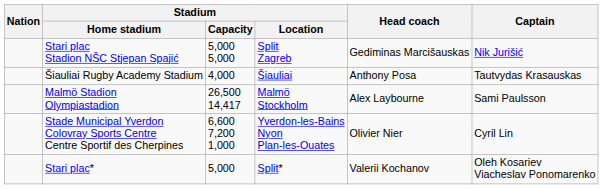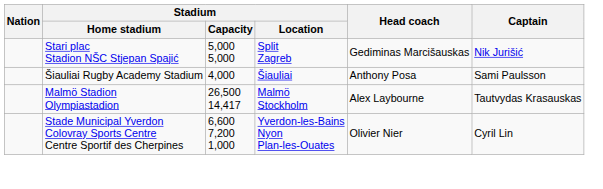Šiauliai Rugby Academy Stadium | Captain: Tautvydas Krasauskas -> Sami Paulsson
Malmö Stadion Olympiastadion | Captain: Sami Paulsson -> Tautvydas Krasauskas
- row: Stari plac* | 5,000 | Split* | Valerii Kochanov | Oleh Kosariev Viacheslav Ponomarenko
